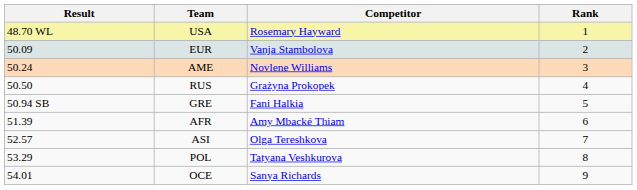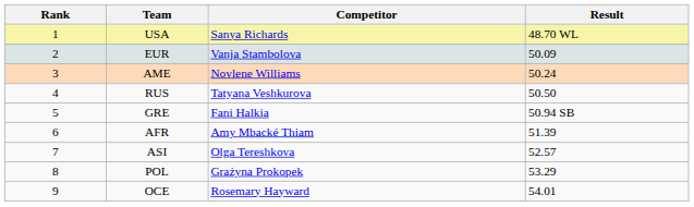columns swapped: Rank <-> Result
USA | Competitor: Rosemary Hayward -> Sanya Richards
RUS | Competitor: Grażyna Prokopek -> Tatyana Veshkurova
POL | Competitor: Tatyana Veshkurova -> Grażyna Prokopek
OCE | Competitor: Sanya Richards -> Rosemary Hayward
